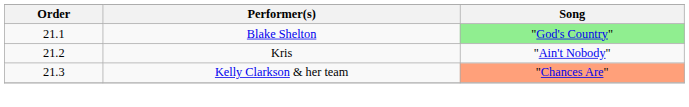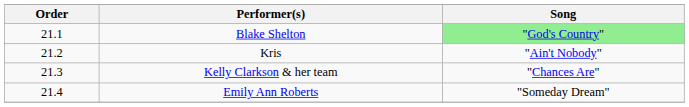Kelly Clarkson & her team | Song: lightsalmon background -> no background
+ row: 21.4 | Emily Ann Roberts | "Someday Dream"
